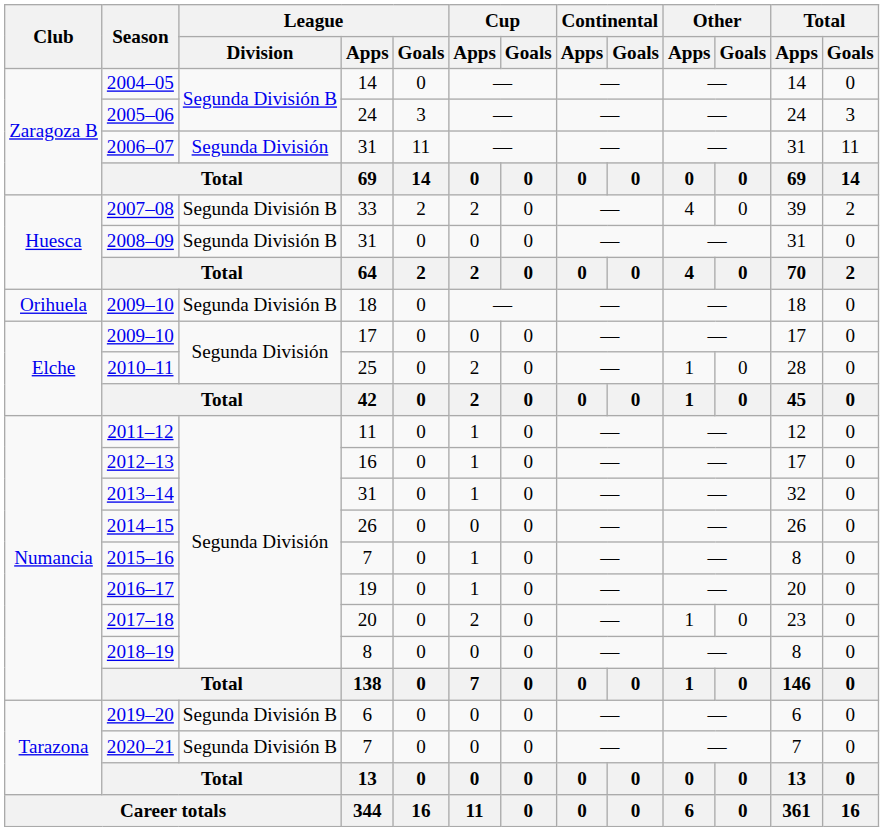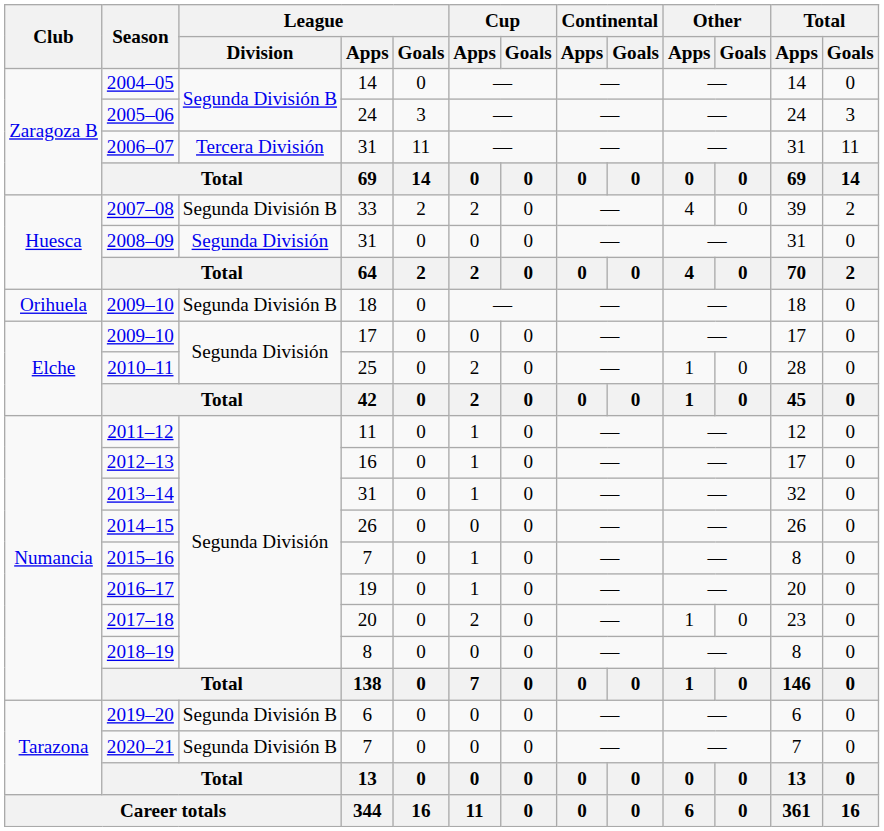2006–07 | League / Division: Segunda División -> Tercera División
2008–09 | League / Division: Segunda División B -> Segunda División
